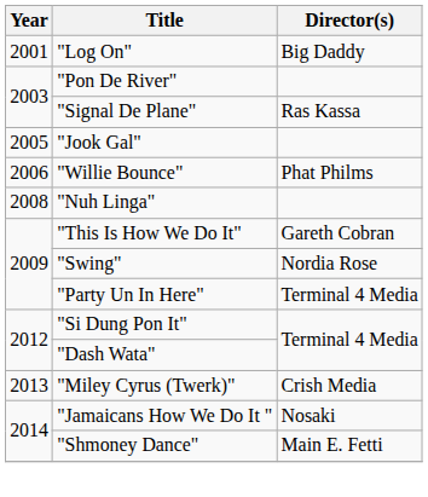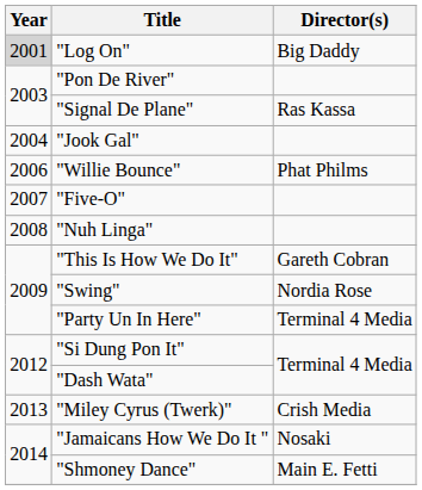"Log On" | Year: no background -> lightgrey background
"Jook Gal" | Year: 2005 -> 2004
+ row: 2007 | "Five-O"
